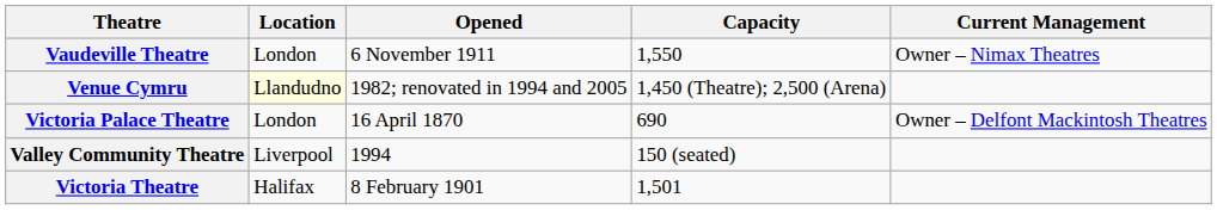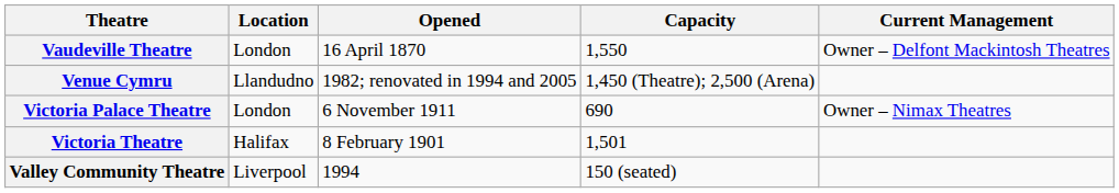Vaudeville Theatre | Opened: 6 November 1911 -> 16 April 1870
Vaudeville Theatre | Current Management: Owner – Nimax Theatres -> Owner – Delfont Mackintosh Theatres
Venue Cymru | Location: lightyellow background -> no background
Victoria Palace Theatre | Opened: 16 April 1870 -> 6 November 1911
Victoria Palace Theatre | Current Management: Owner – Delfont Mackintosh Theatres -> Owner – Nimax Theatres
rows swapped: Victoria Theatre <-> Valley Community Theatre
